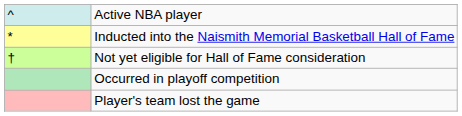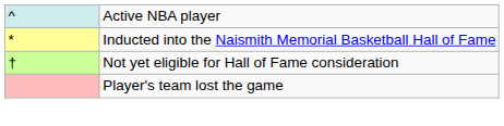- row: Occurred in playoff competition
